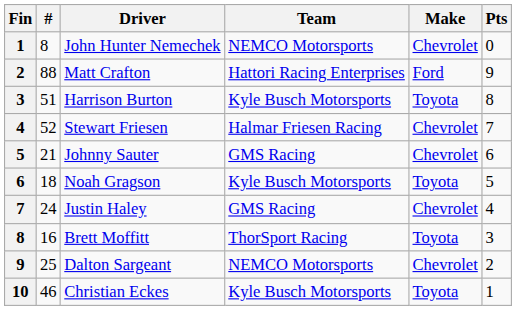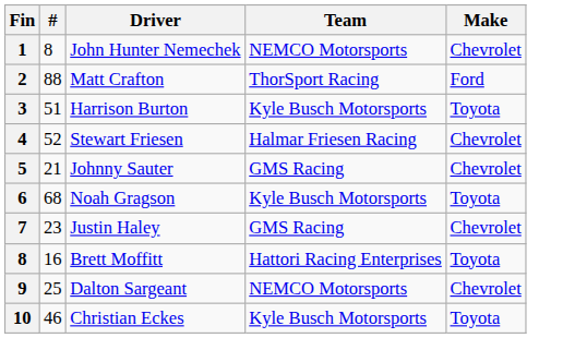- column: Pts | 0 | 9 | 8 | 7 | 6 | 5 | 4 | 3 | 2 | 1
Matt Crafton | Team: Hattori Racing Enterprises -> ThorSport Racing
Noah Gragson | #: 18 -> 68
Justin Haley | #: 24 -> 23
Brett Moffitt | Team: ThorSport Racing -> Hattori Racing Enterprises
